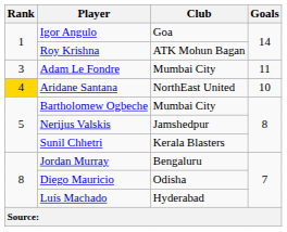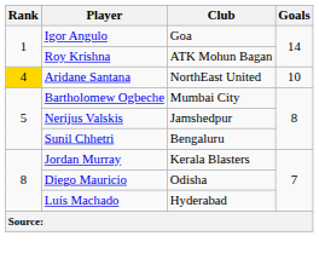- row: 3 | Adam Le Fondre | Mumbai City | 11
Sunil Chhetri | Club: Kerala Blasters -> Bengaluru
Jordan Murray | Club: Bengaluru -> Kerala Blasters
